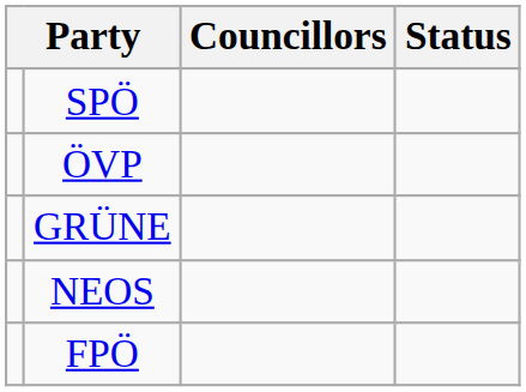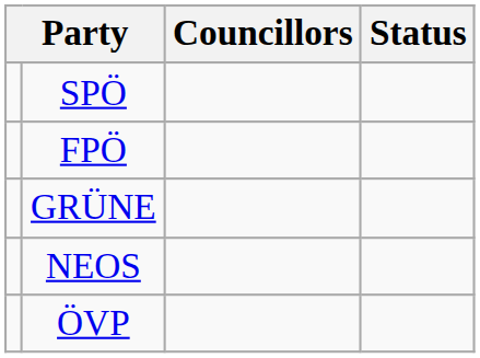rows swapped: ÖVP <-> FPÖ
